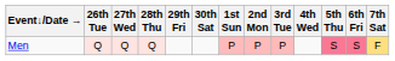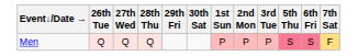- column: 4th Wed
